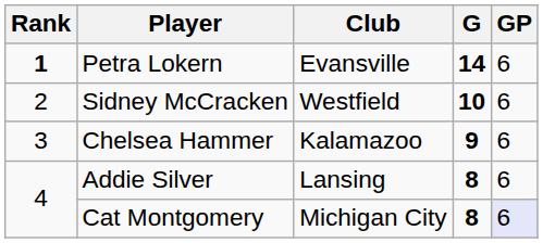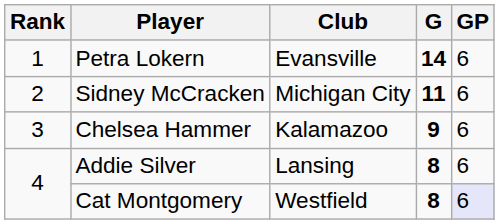Petra Lokern | Rank: bold -> normal
Sidney McCracken | Club: Westfield -> Michigan City
Sidney McCracken | G: 10 -> 11
Cat Montgomery | Club: Michigan City -> Westfield
